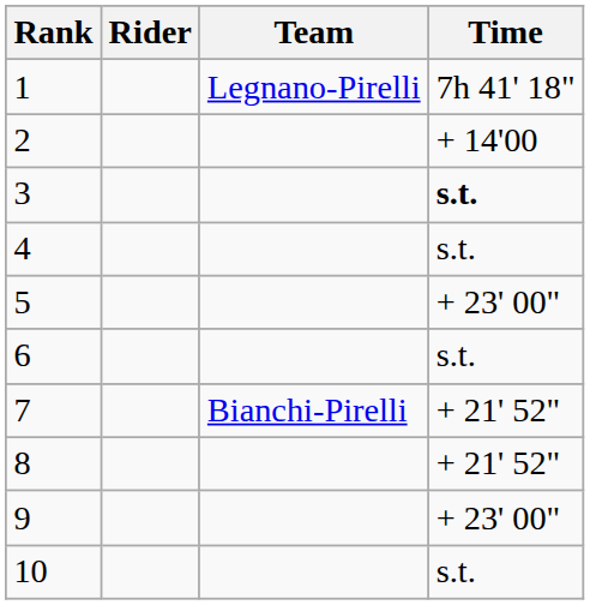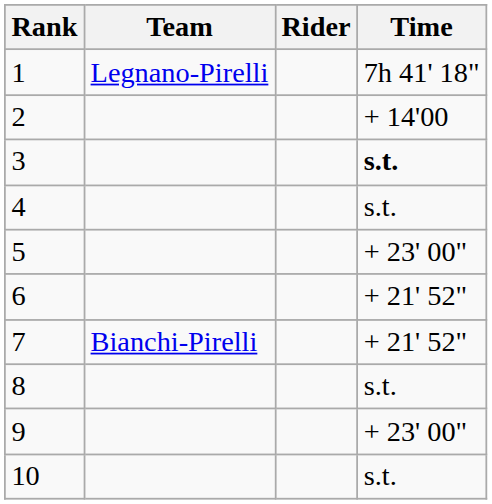columns swapped: Rider <-> Team
6 | Time: s.t. -> + 21' 52"
8 | Time: + 21' 52" -> s.t.
